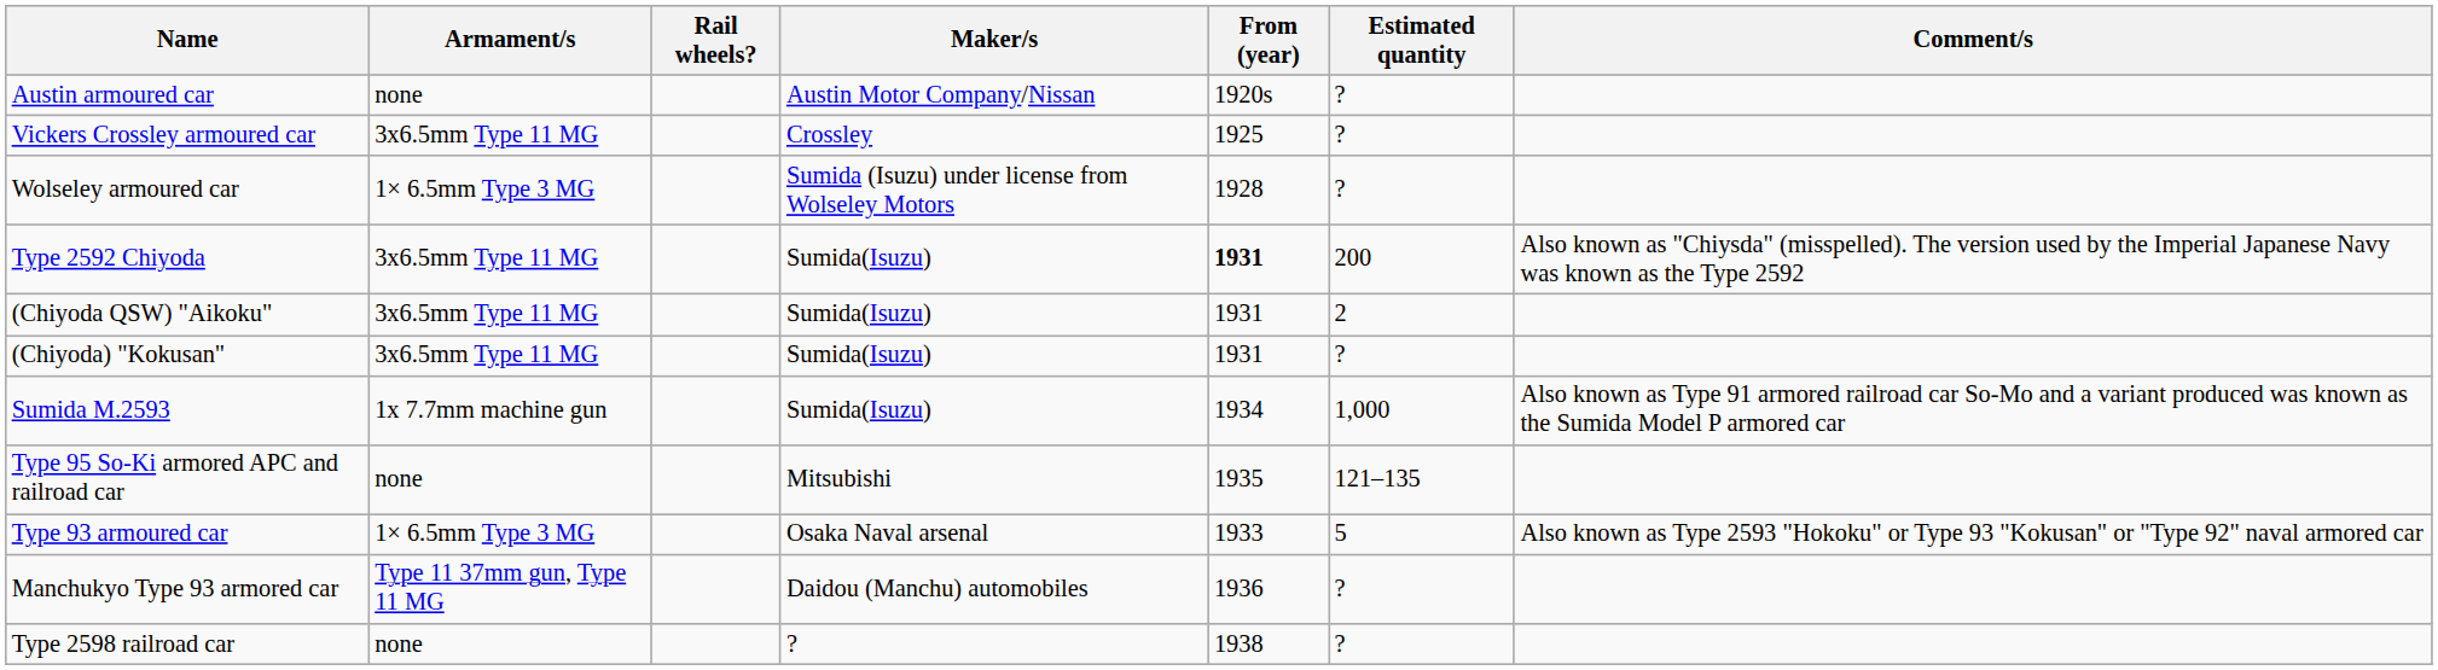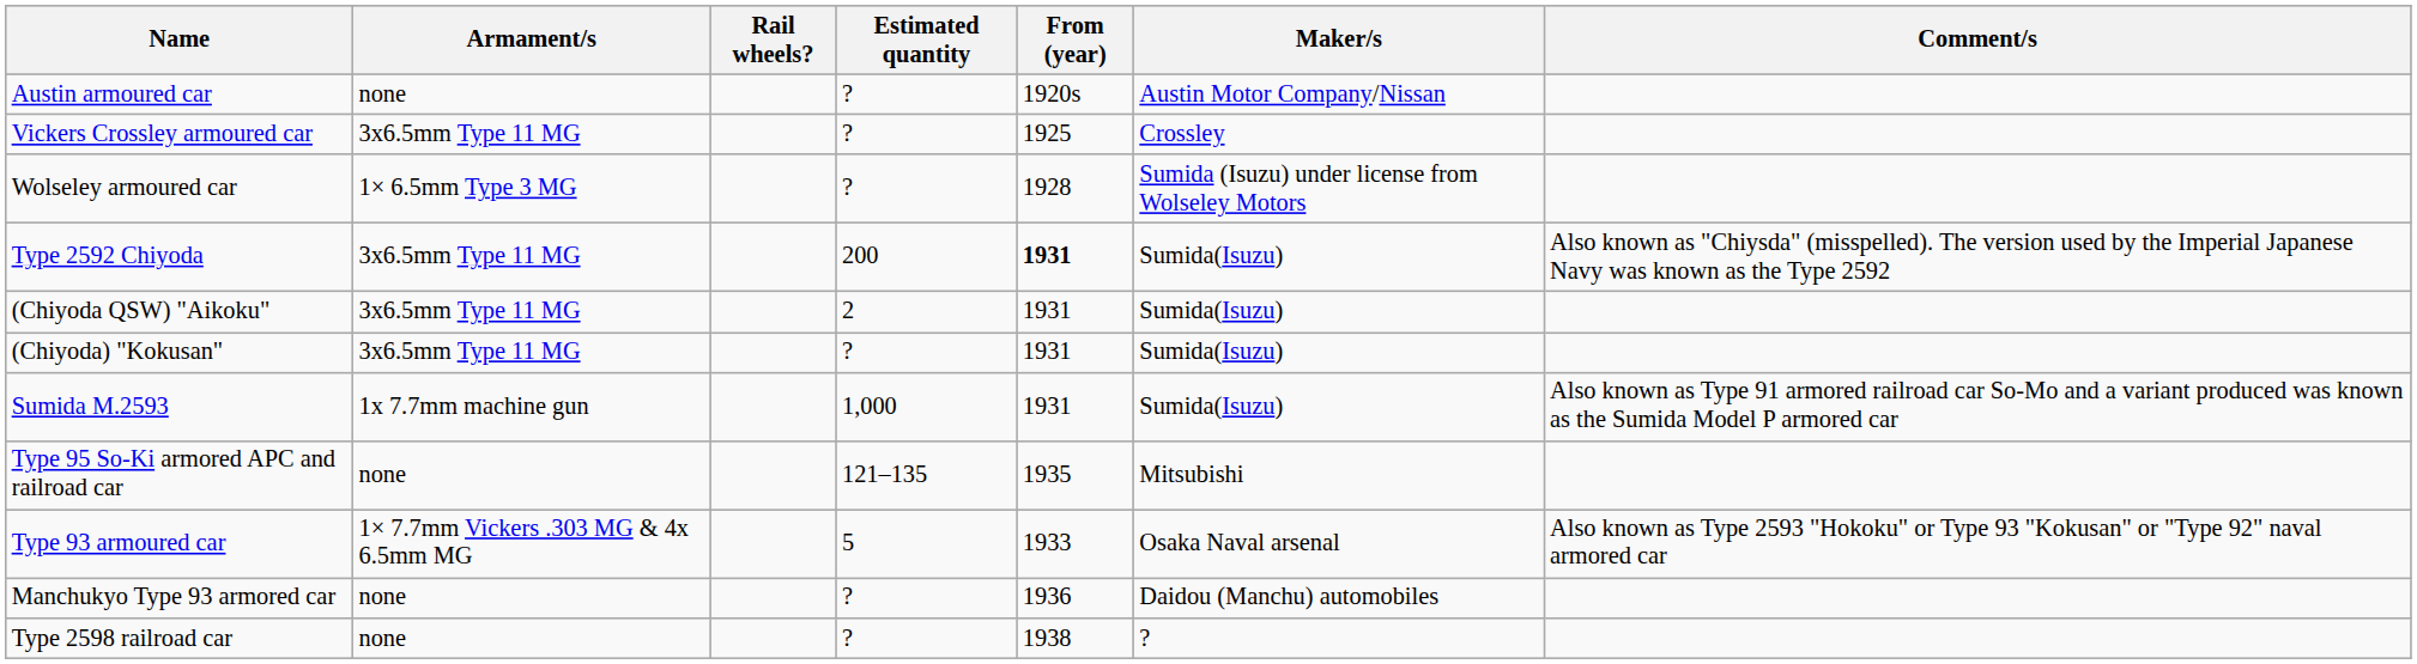columns swapped: Maker/s <-> Estimated quantity
Sumida M.2593 | From (year): 1934 -> 1931
Type 93 armoured car | Armament/s: 1× 6.5mm Type 3 MG -> 1× 7.7mm Vickers .303 MG & 4x 6.5mm MG
Manchukyo Type 93 armored car | Armament/s: Type 11 37mm gun, Type 11 MG -> none
